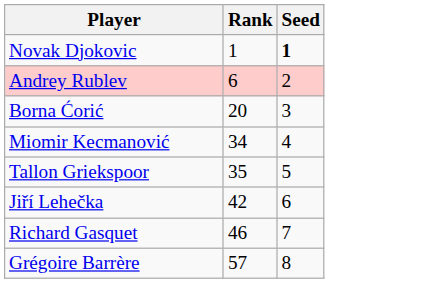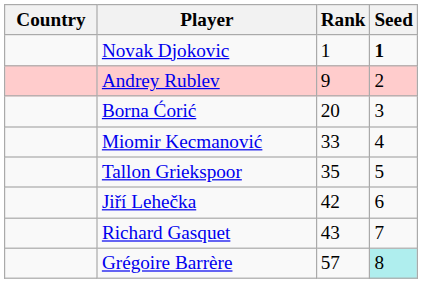+ column: Country
Andrey Rublev | Rank: 6 -> 9
Miomir Kecmanović | Rank: 34 -> 33
Richard Gasquet | Rank: 46 -> 43
Grégoire Barrère | Seed: no background -> paleturquoise background
